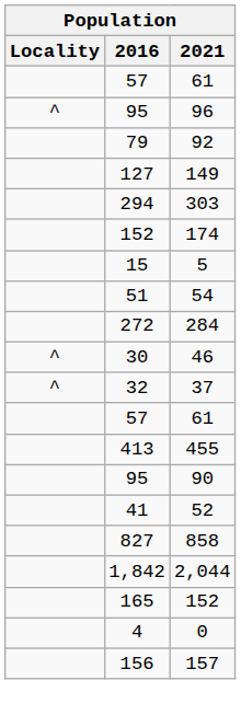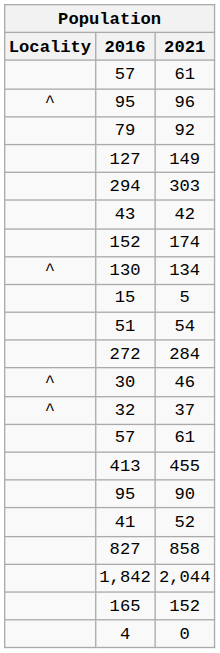+ row: 43 | 42
+ row: ^ | 130 | 134
- row: 156 | 157
